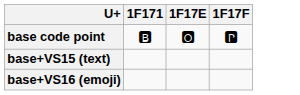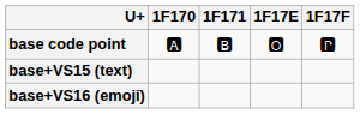+ column: 1F170 | 🅰
